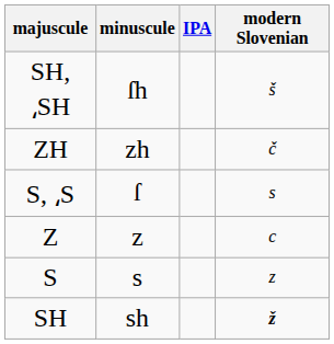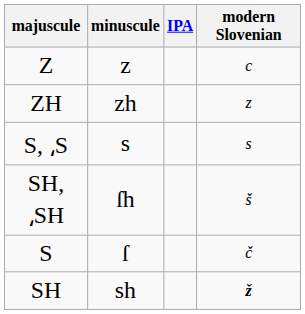rows swapped: Z <-> SH, ⸲SH
ZH | modern Slovenian: č -> z
S, ⸲S | minuscule: ſ -> s
S | minuscule: s -> ſ
S | modern Slovenian: z -> č
